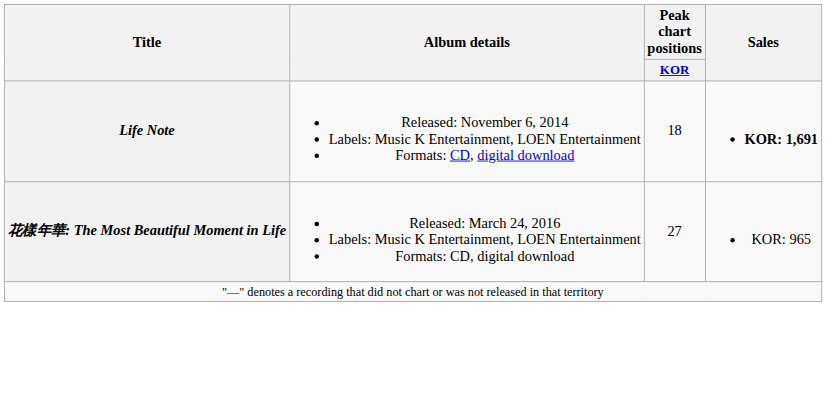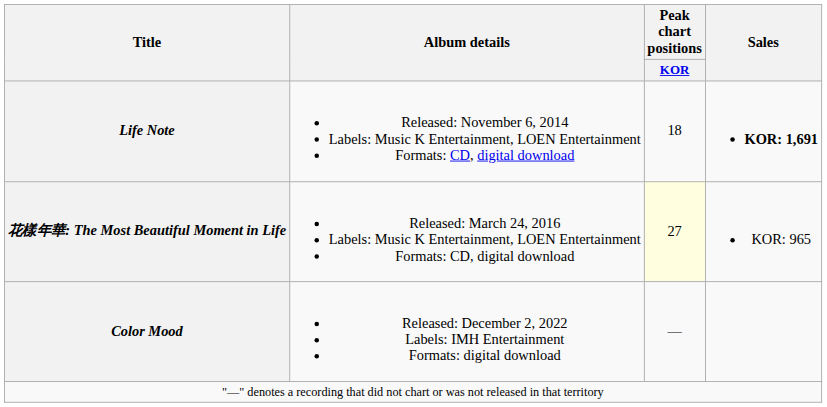花樣年華: The Most Beautiful Moment in Life | Peak chart positions / KOR: no background -> lightyellow background
+ row: Color Mood | Released: December 2, 2022 Labels: IMH Entertainment Formats: digital download | —
